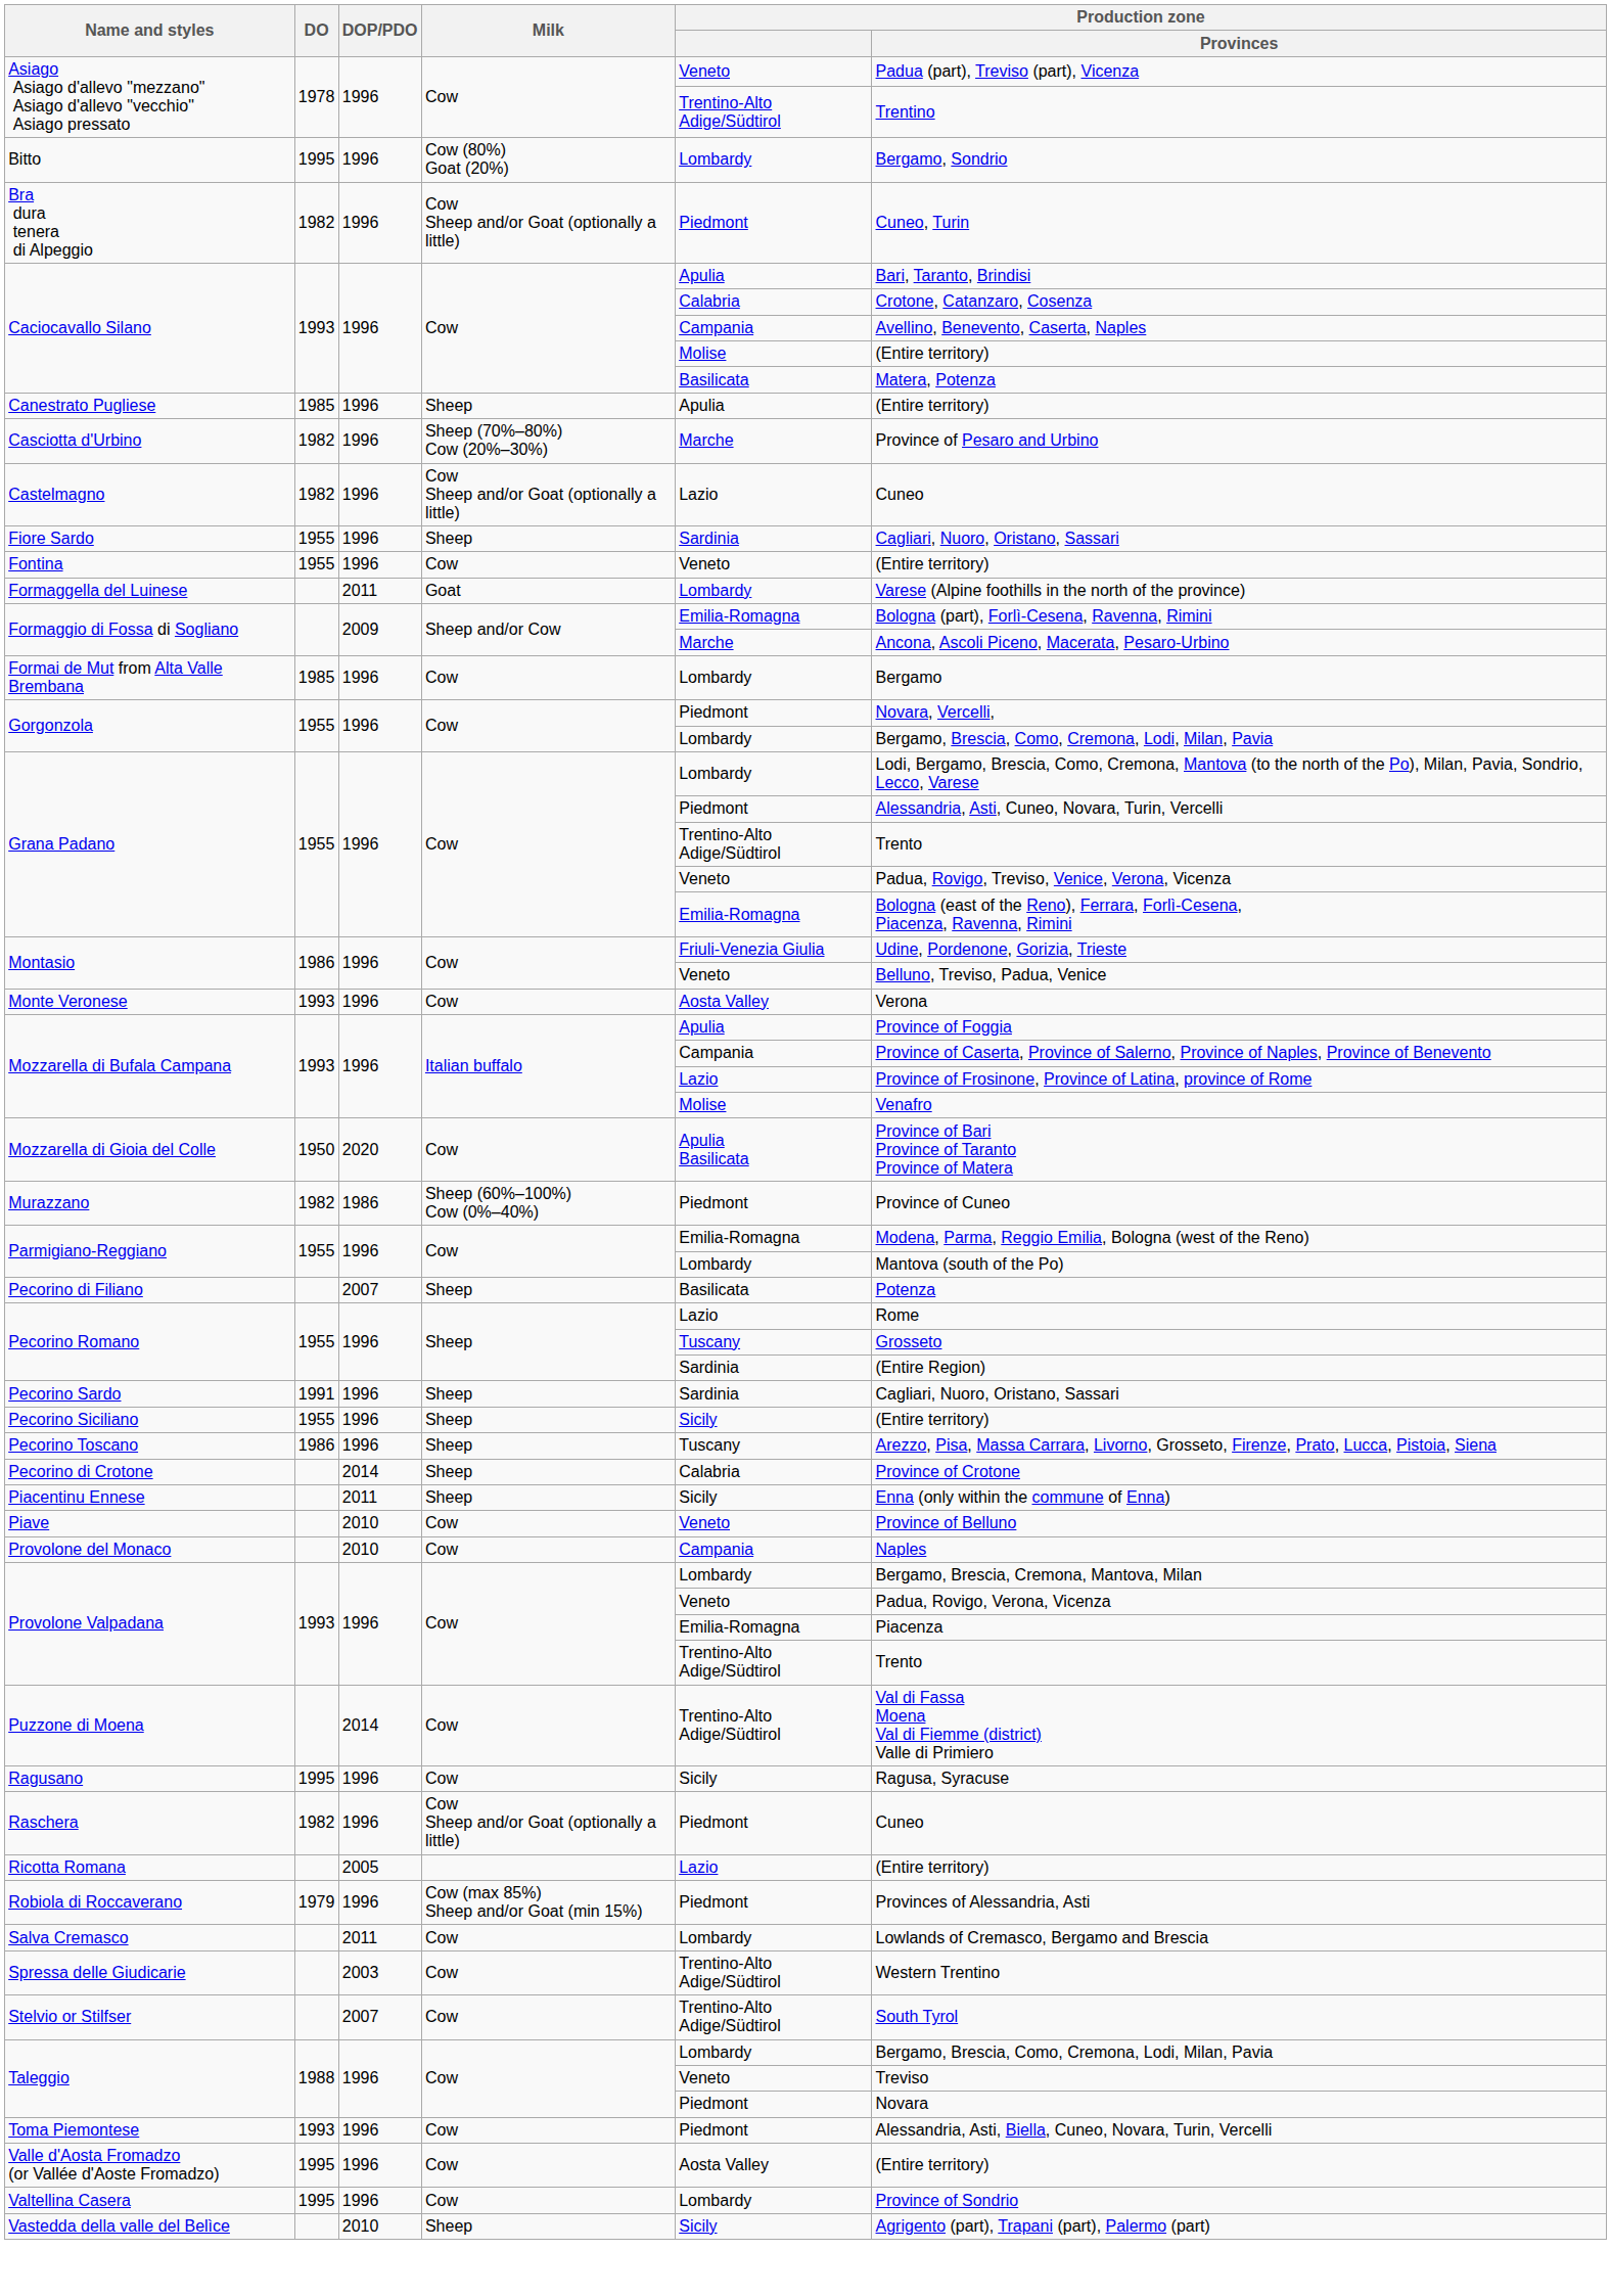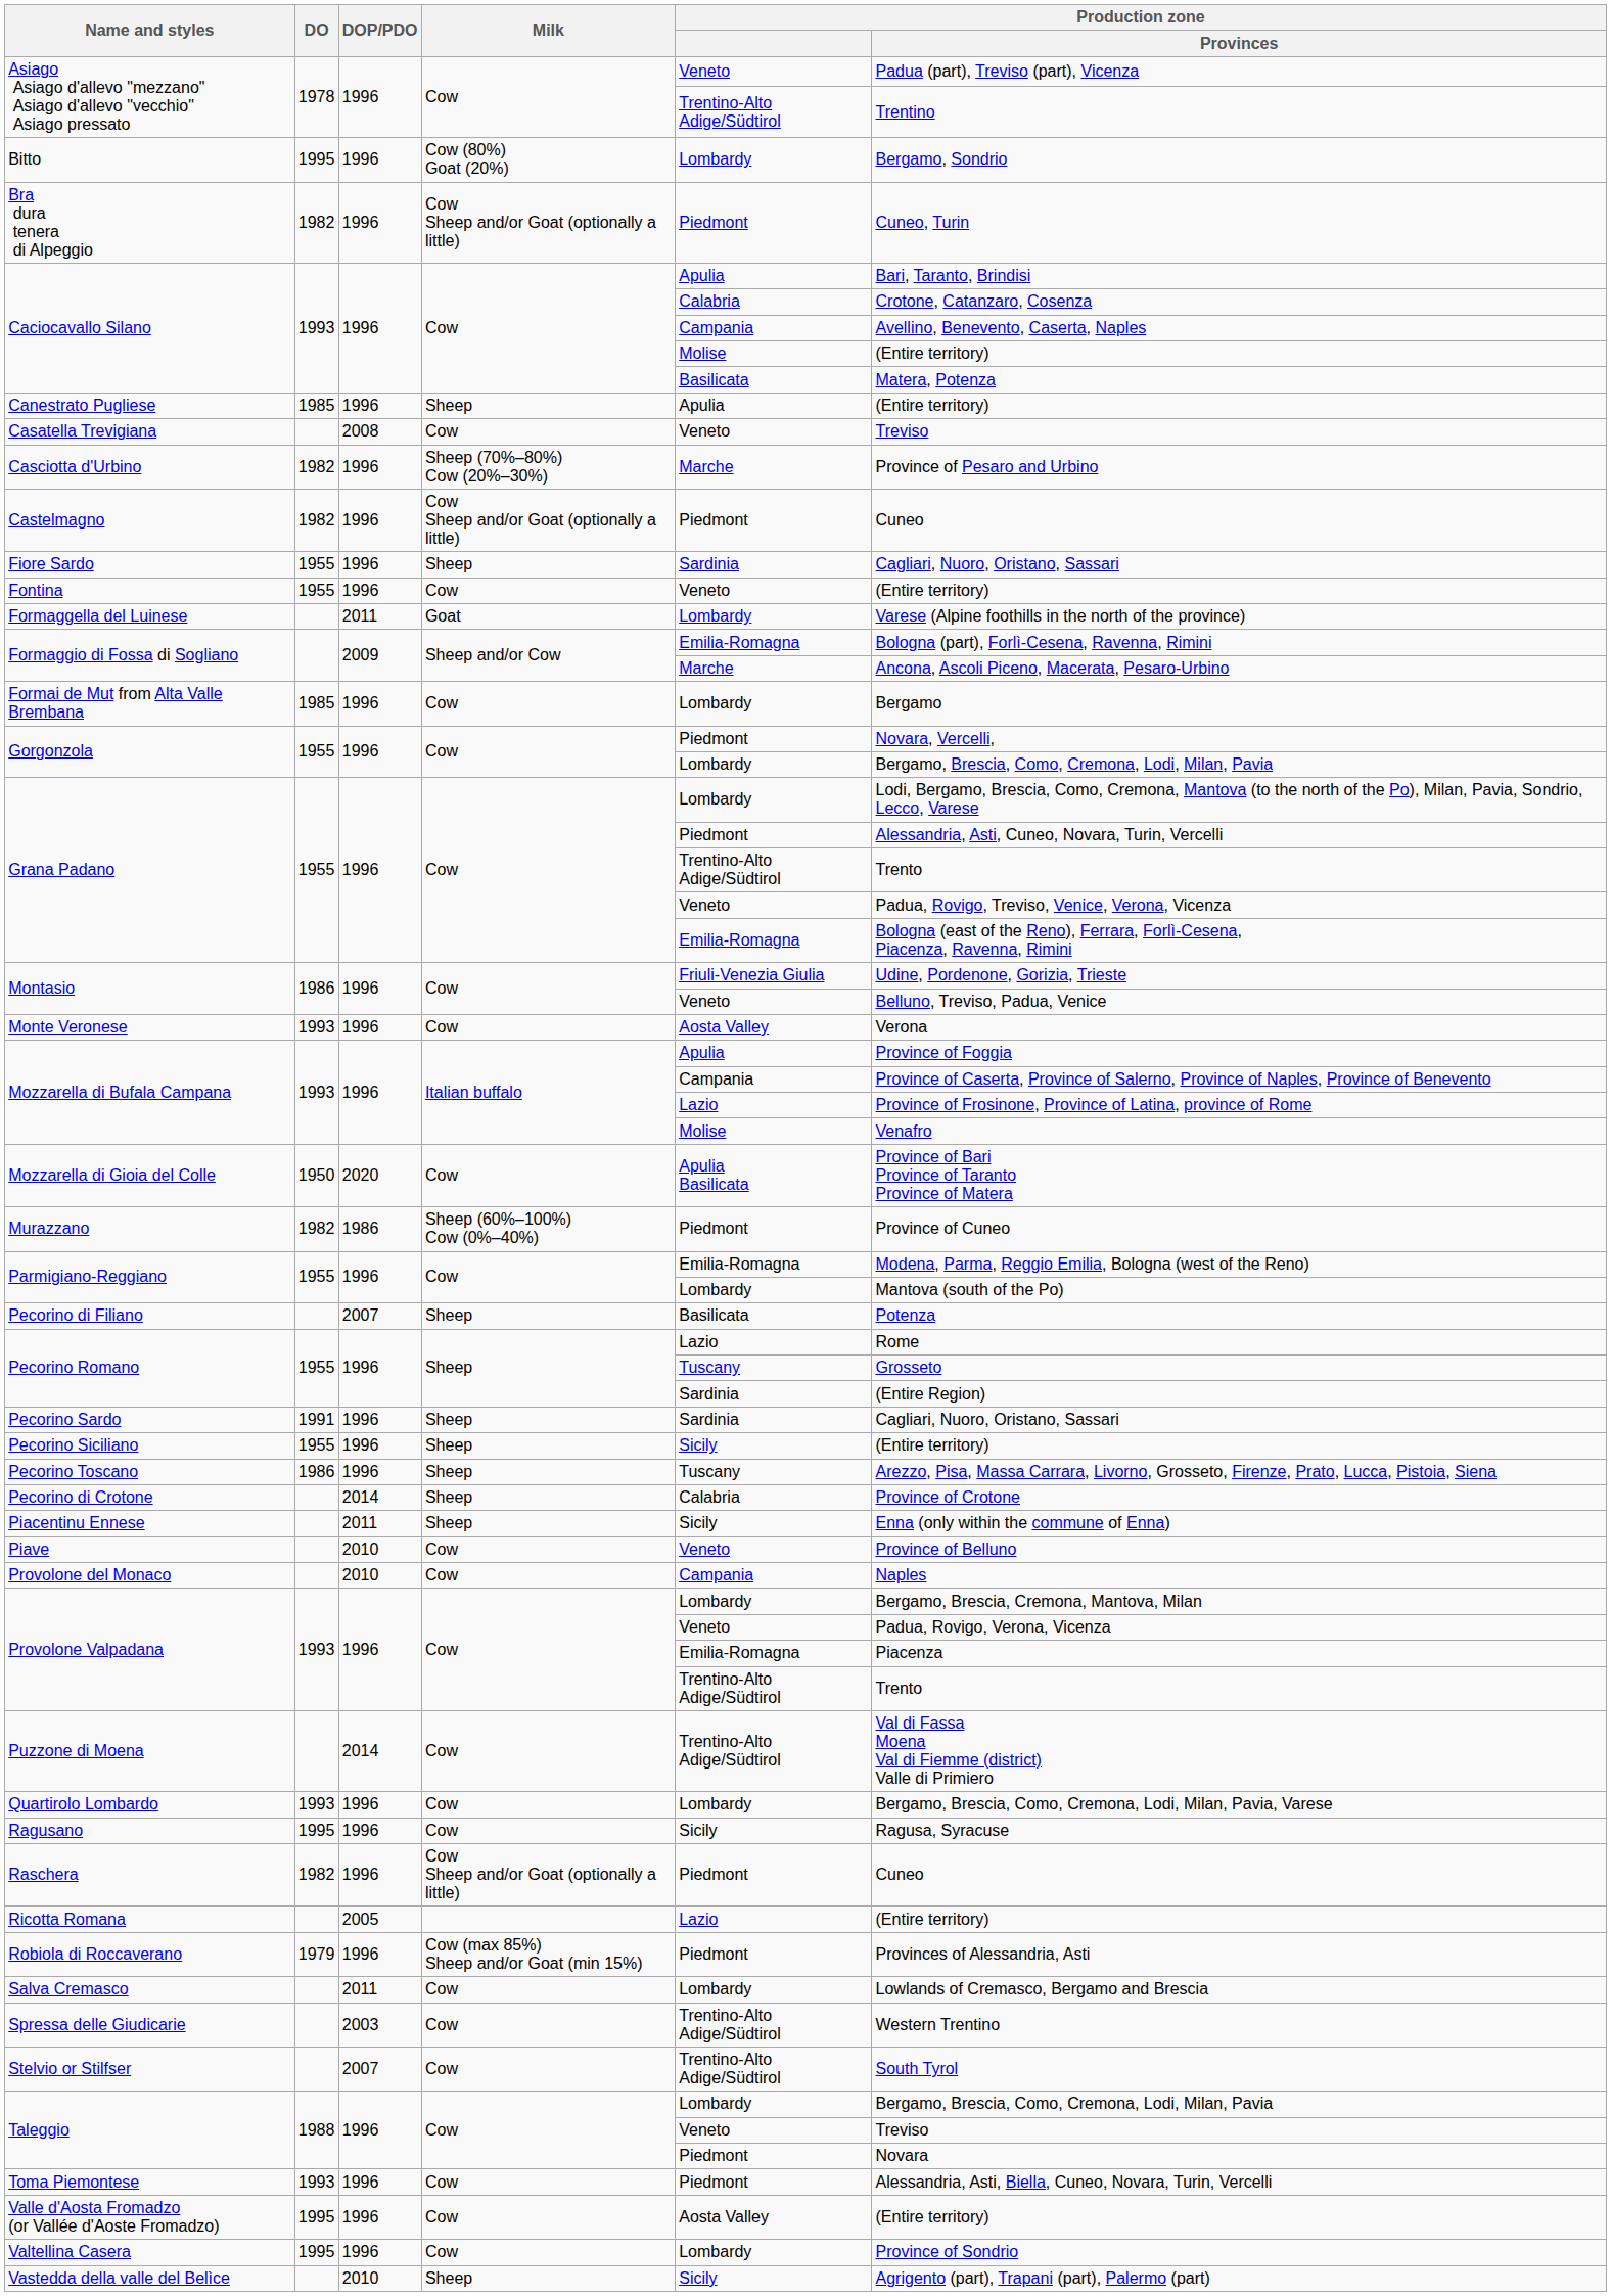+ row: Casatella Trevigiana | 2008 | Cow | Veneto | Treviso
Castelmagno | Production zone: Lazio -> Piedmont
+ row: Quartirolo Lombardo | 1993 | 1996 | Cow | Lombardy | Bergamo, Brescia, Como, Cremona, Lodi, Milan, Pavia, Varese
